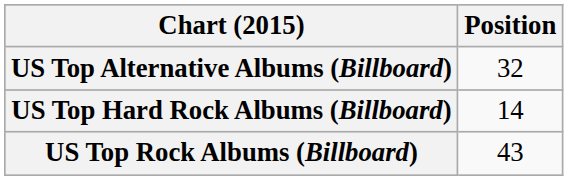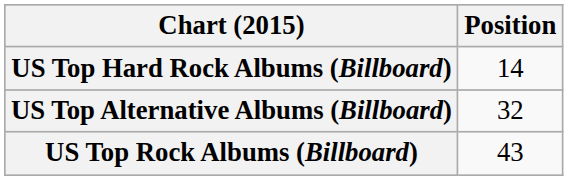rows swapped: US Top Alternative Albums (Billboard) <-> US Top Hard Rock Albums (Billboard)
